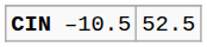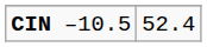CIN –10.5 | column 2: 52.5 -> 52.4
